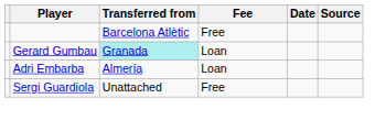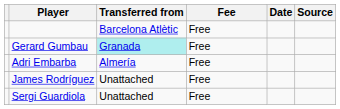Gerard Gumbau | Fee: Loan -> Free
Adri Embarba | Fee: Loan -> Free
+ row: James Rodríguez | Unattached | Free
